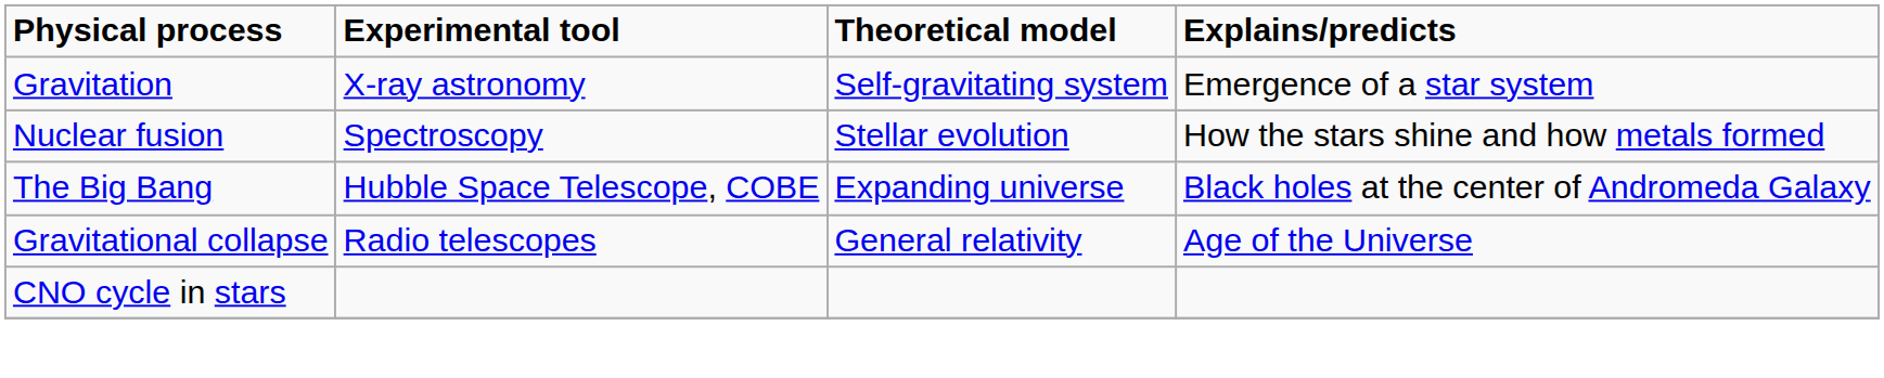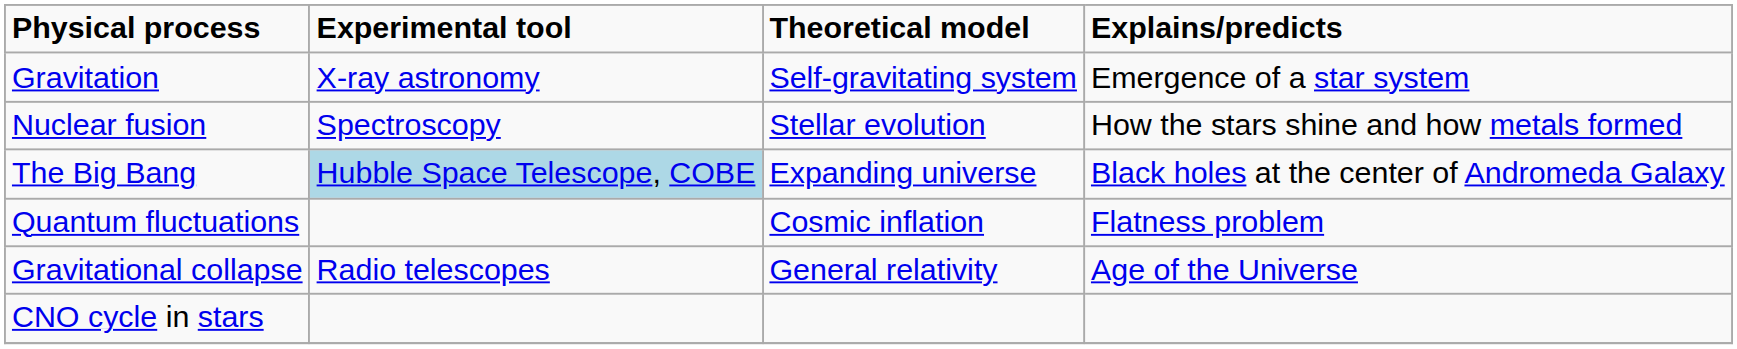The Big Bang | Experimental tool: no background -> lightblue background
+ row: Quantum fluctuations | Cosmic inflation | Flatness problem
